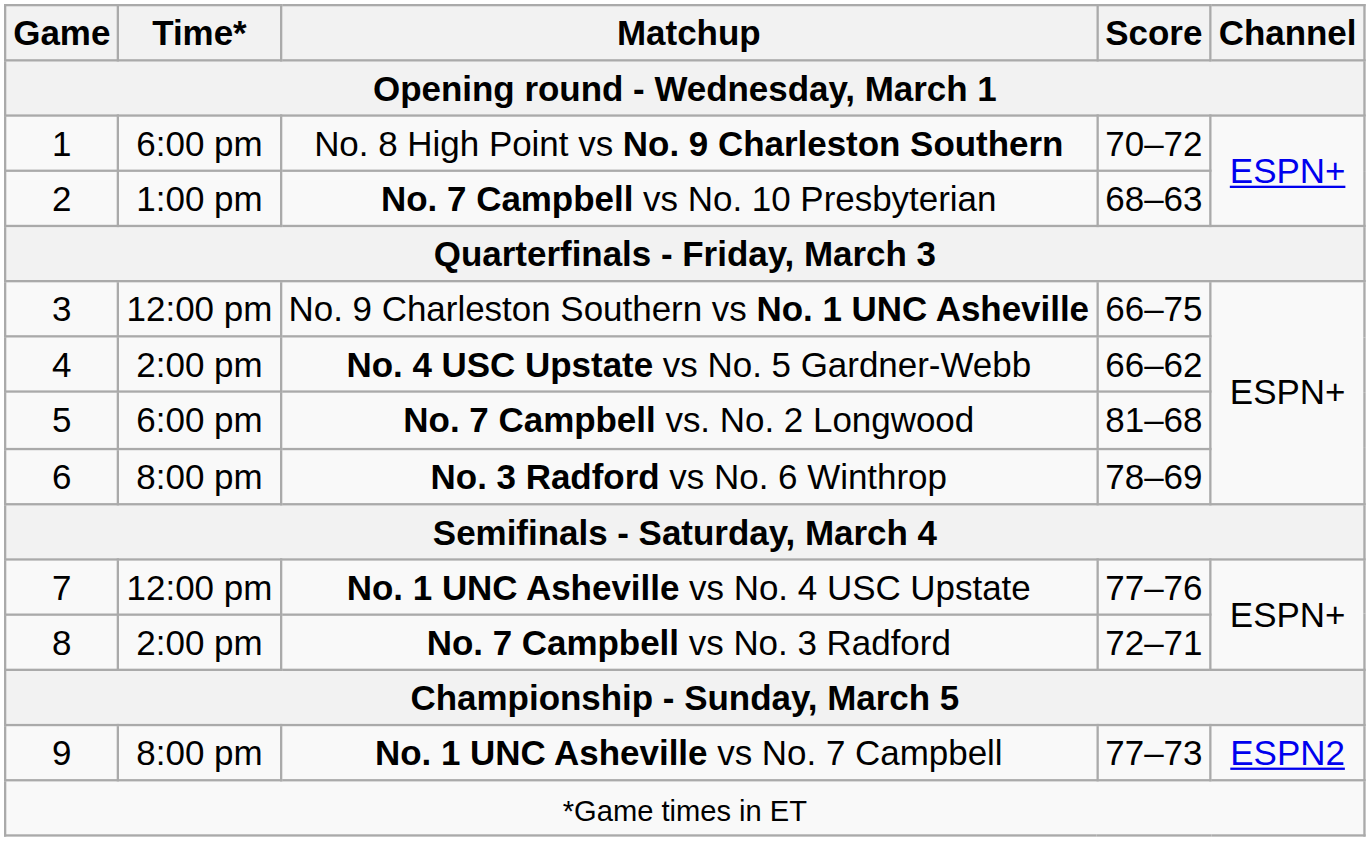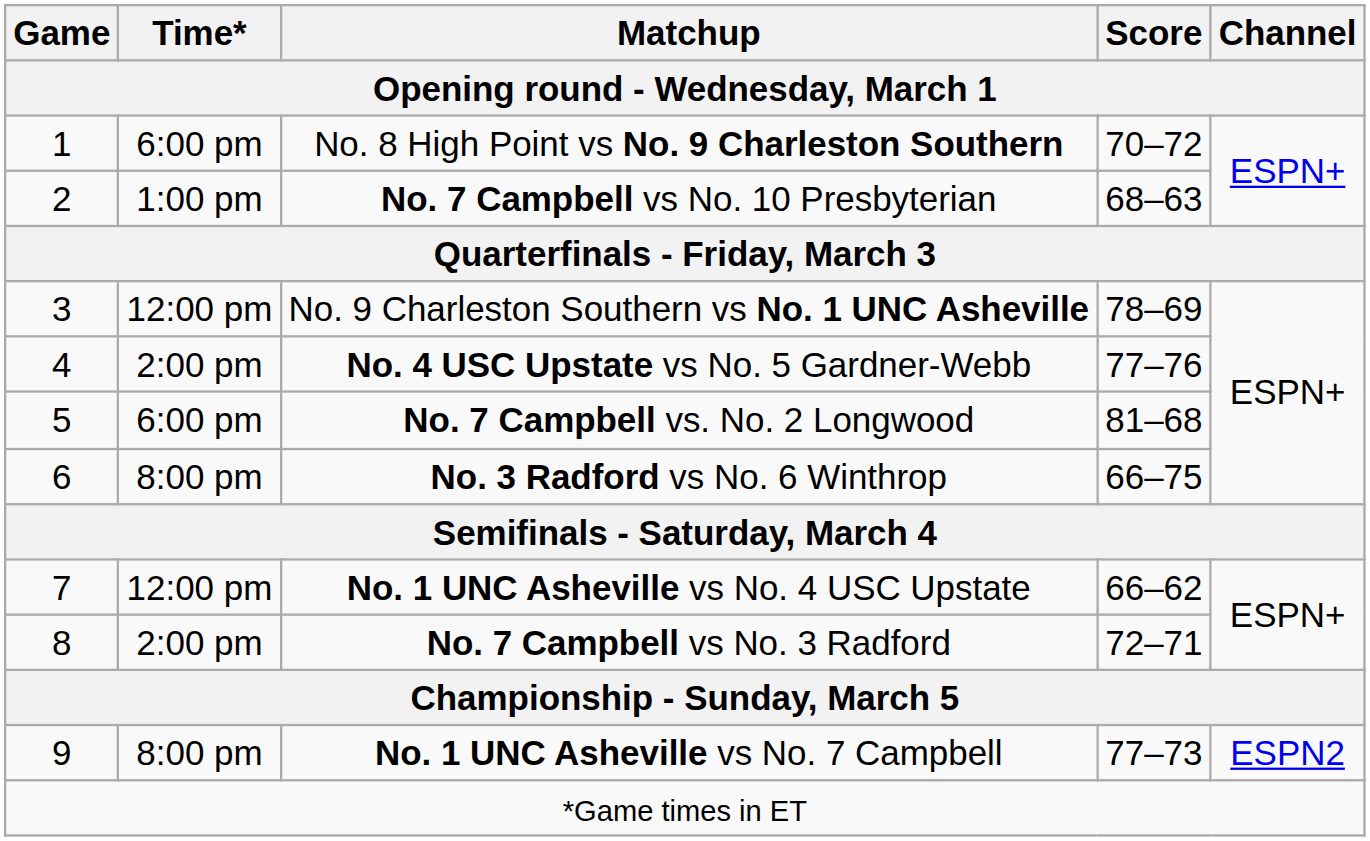No. 9 Charleston Southern vs No. 1 UNC Asheville | Score: 66–75 -> 78–69
No. 4 USC Upstate vs No. 5 Gardner-Webb | Score: 66–62 -> 77–76
No. 3 Radford vs No. 6 Winthrop | Score: 78–69 -> 66–75
No. 1 UNC Asheville vs No. 4 USC Upstate | Score: 77–76 -> 66–62
